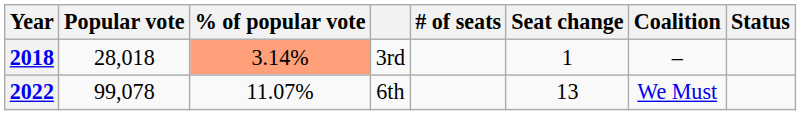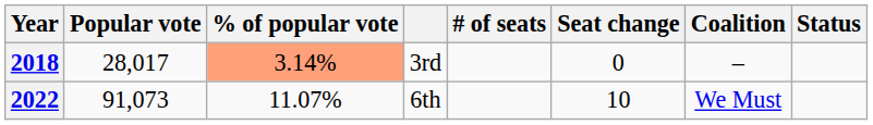2018 | Popular vote: 28,018 -> 28,017
2018 | Seat change: 1 -> 0
2022 | Popular vote: 99,078 -> 91,073
2022 | Seat change: 13 -> 10
